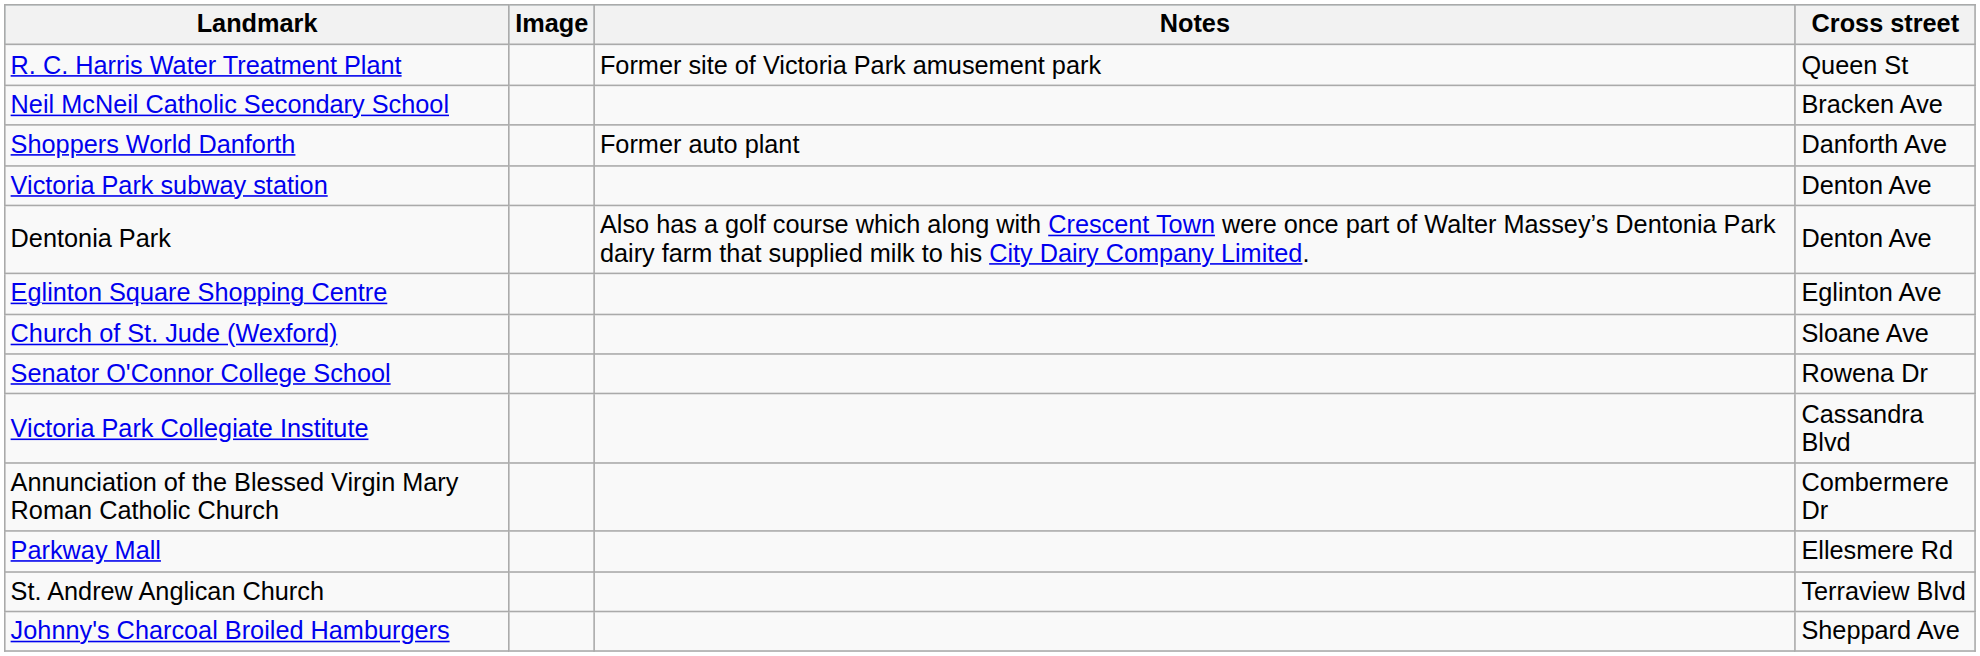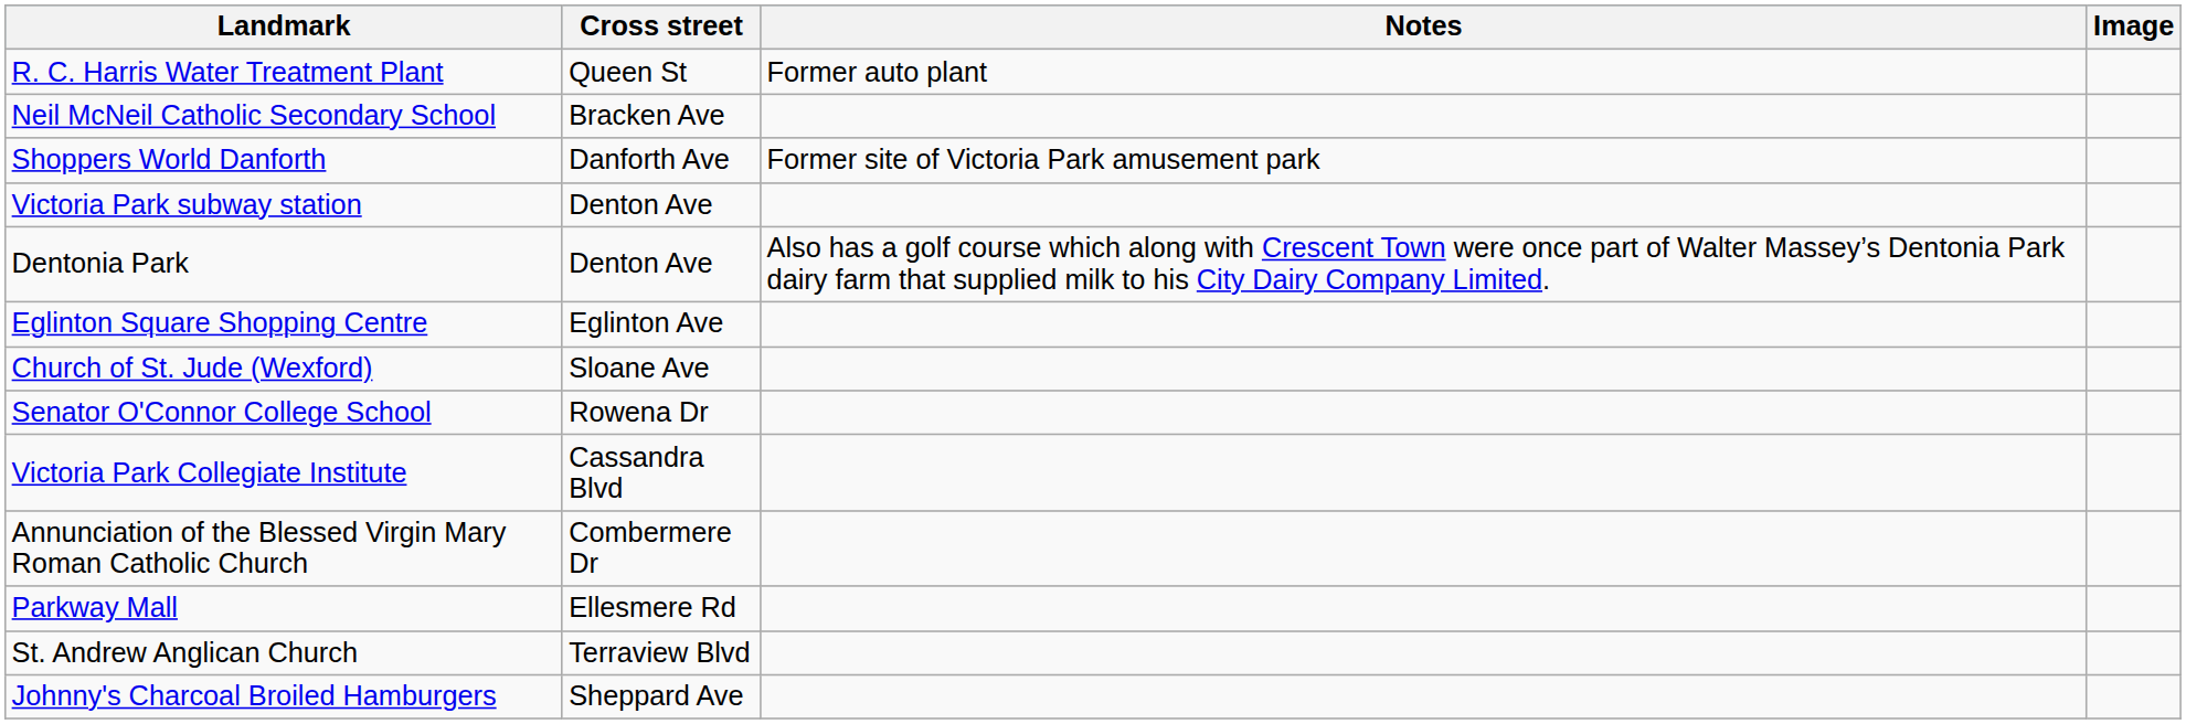columns swapped: Cross street <-> Image
R. C. Harris Water Treatment Plant | Notes: Former site of Victoria Park amusement park -> Former auto plant
Shoppers World Danforth | Notes: Former auto plant -> Former site of Victoria Park amusement park
